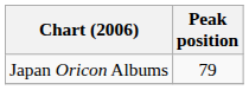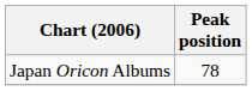Japan Oricon Albums | Peak position: 79 -> 78
